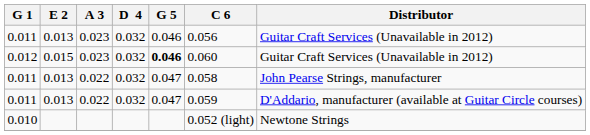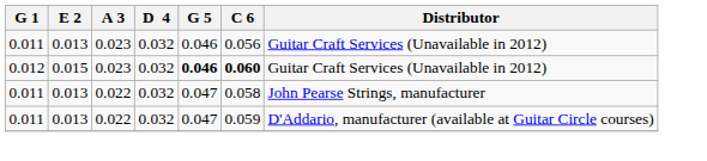0.012 | C 6: normal -> bold
- row: 0.010 | 0.052 (light) | Newtone Strings
